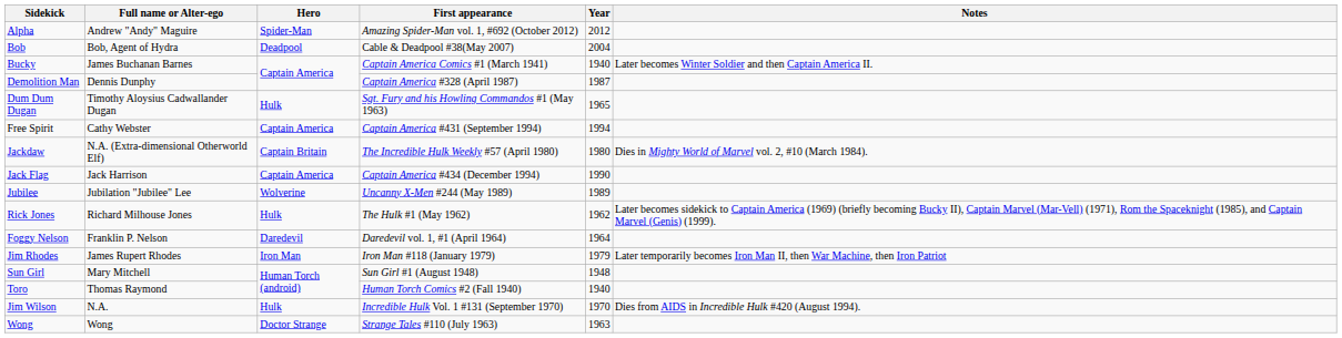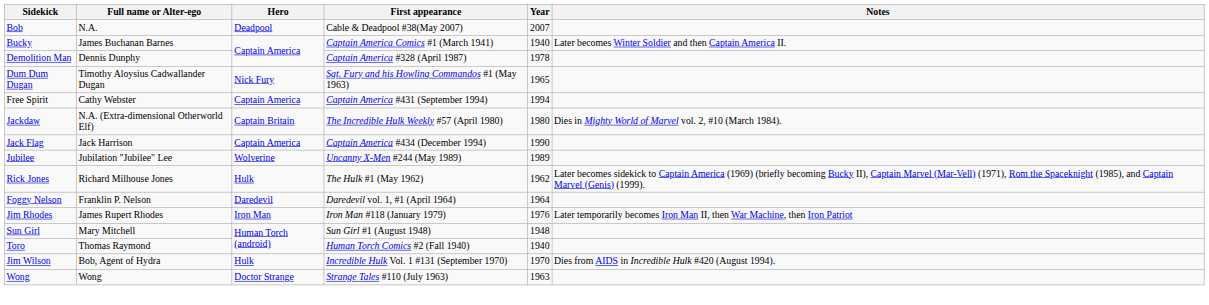- row: Alpha | Andrew "Andy" Maguire | Spider-Man | Amazing Spider-Man vol. 1, #692 (October 2012) | 2012
Bob | Full name or Alter-ego: Bob, Agent of Hydra -> N.A.
Bob | Year: 2004 -> 2007
Demolition Man | Year: 1987 -> 1978
Dum Dum Dugan | Hero: Hulk -> Nick Fury
Jim Rhodes | Year: 1979 -> 1976
Jim Wilson | Full name or Alter-ego: N.A. -> Bob, Agent of Hydra
